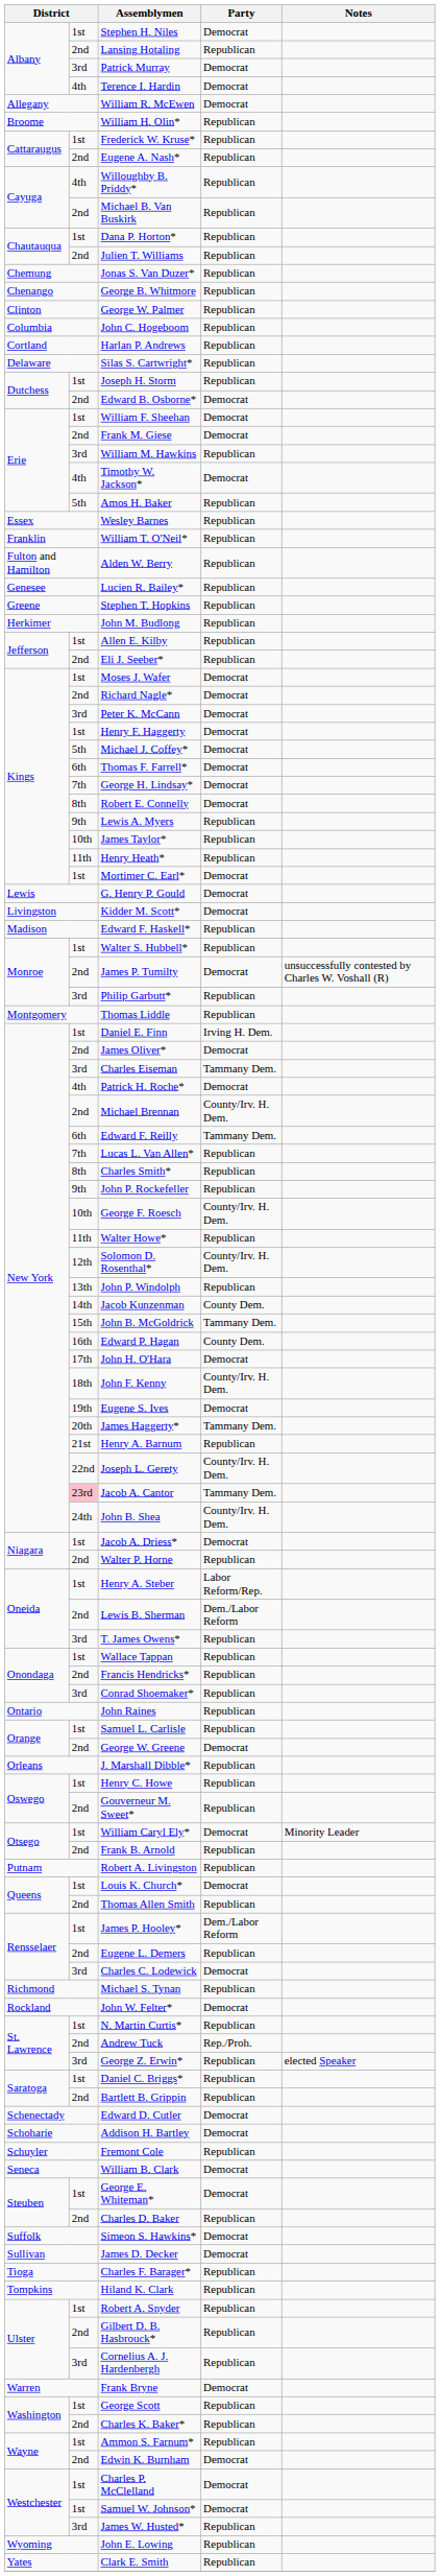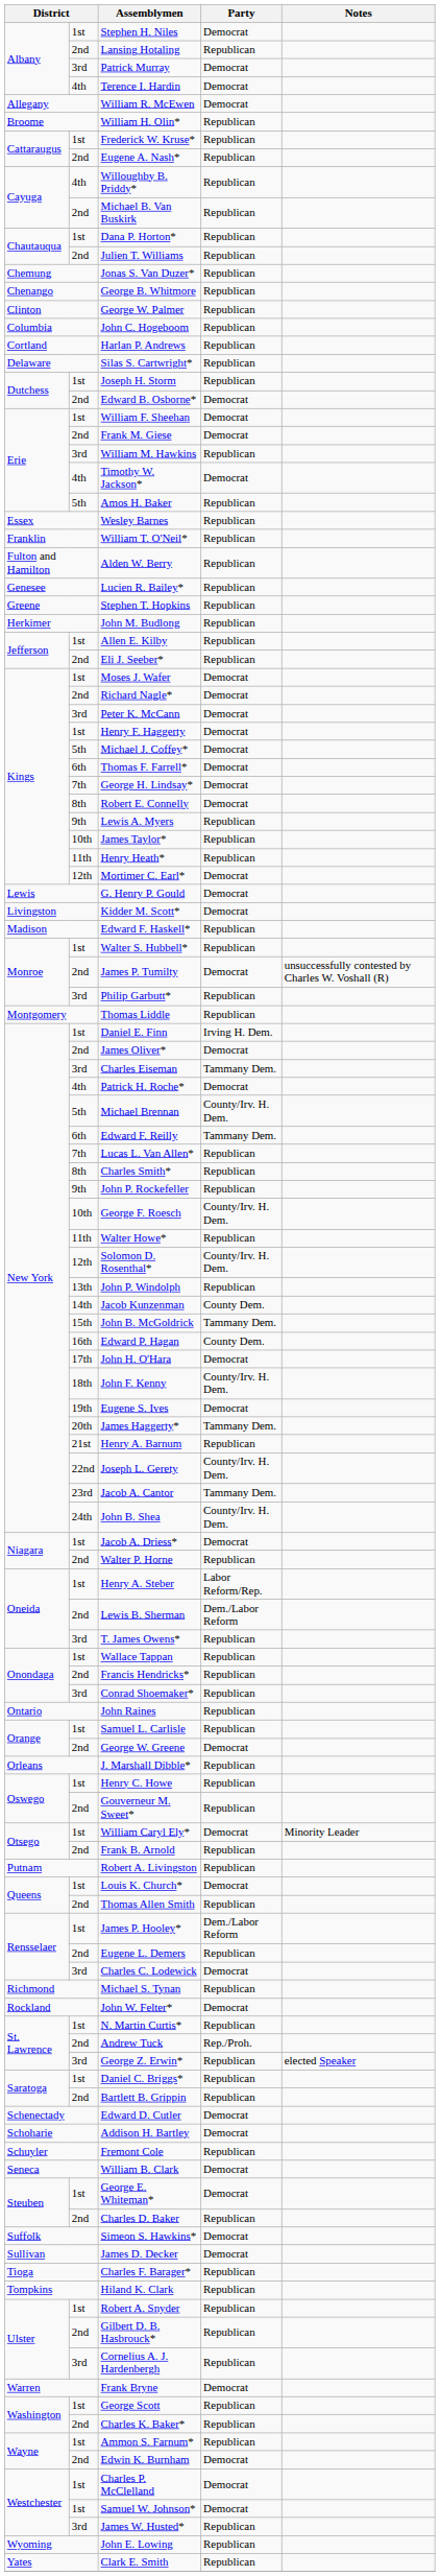Mortimer C. Earl* | column 2: 1st -> 12th
Michael Brennan | column 2: 2nd -> 5th
Jacob A. Cantor | column 2: pink background -> no background
